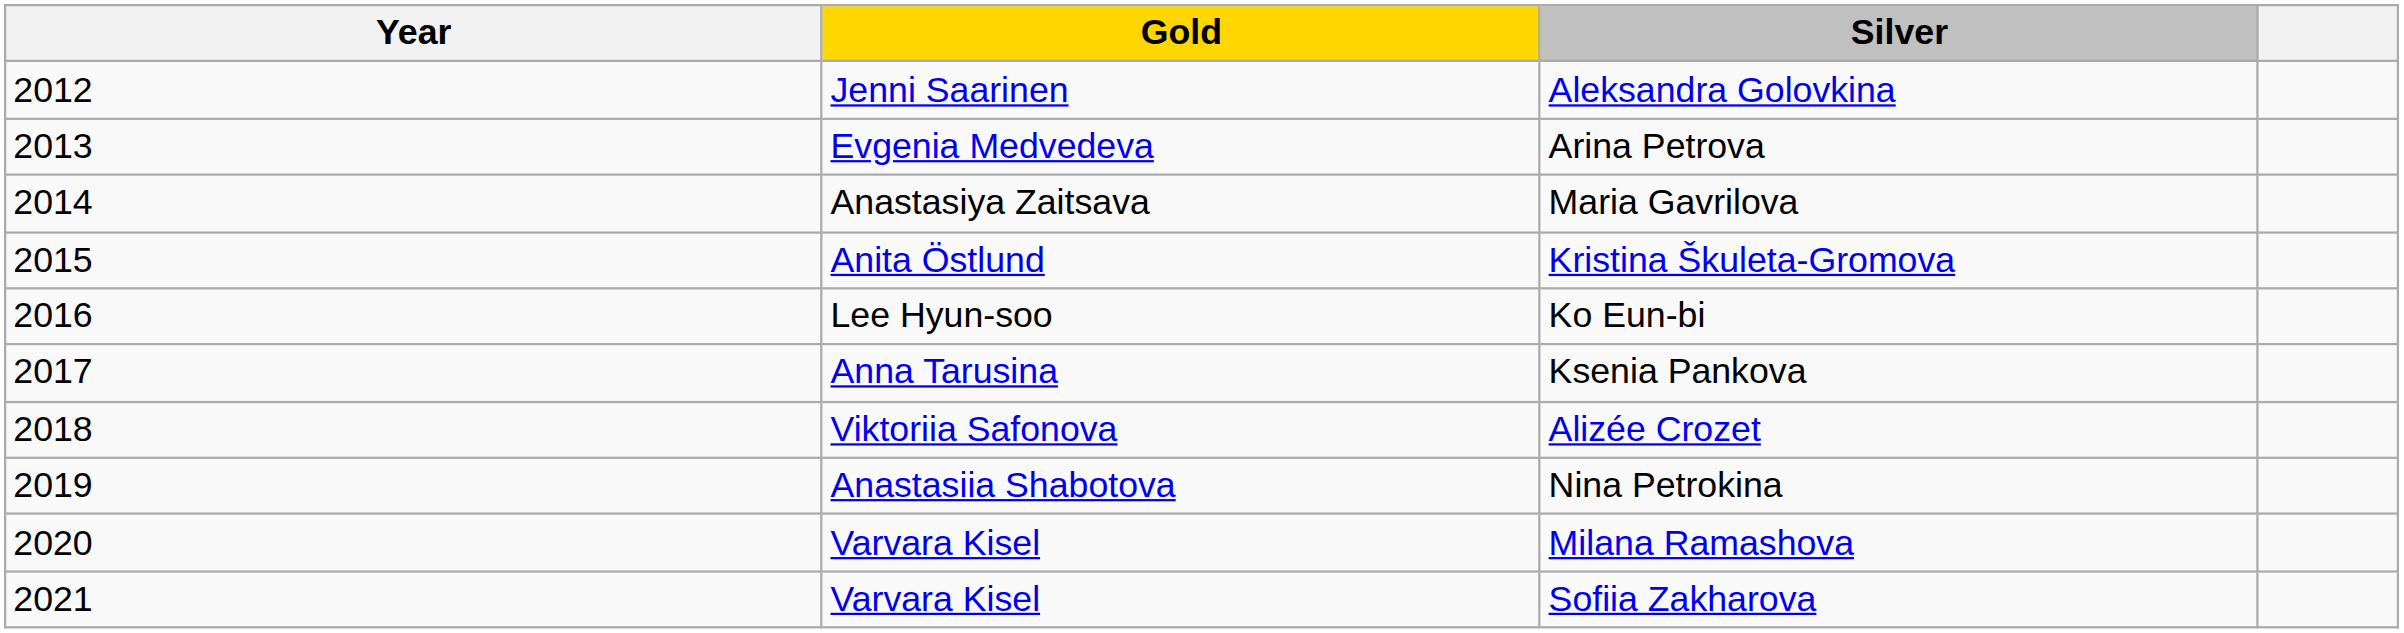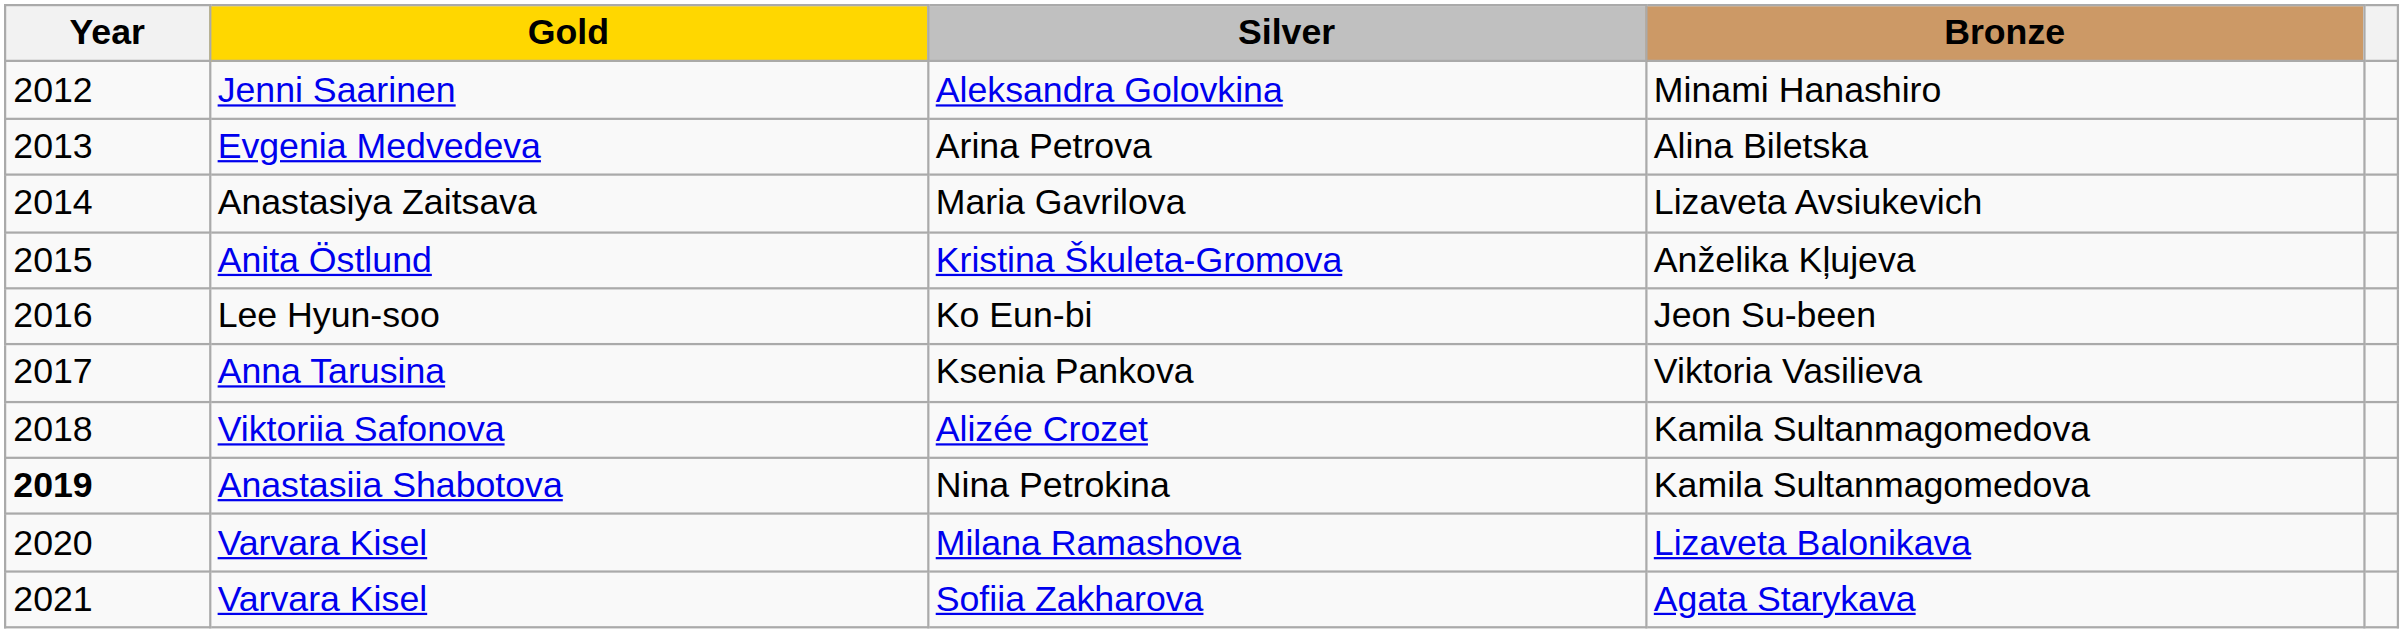+ column: Bronze | Minami Hanashiro | Alina Biletska | Lizaveta Avsiukevich | Anželika Kļujeva | Jeon Su-been | Viktoria Vasilieva | Kamila Sultanmagomedova | Kamila Sultanmagomedova | Lizaveta Balonikava | Agata Starykava
Nina Petrokina | Year: normal -> bold
